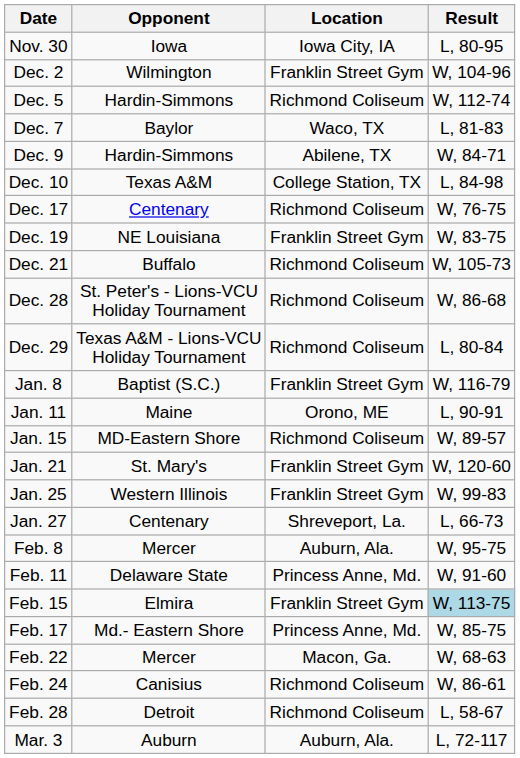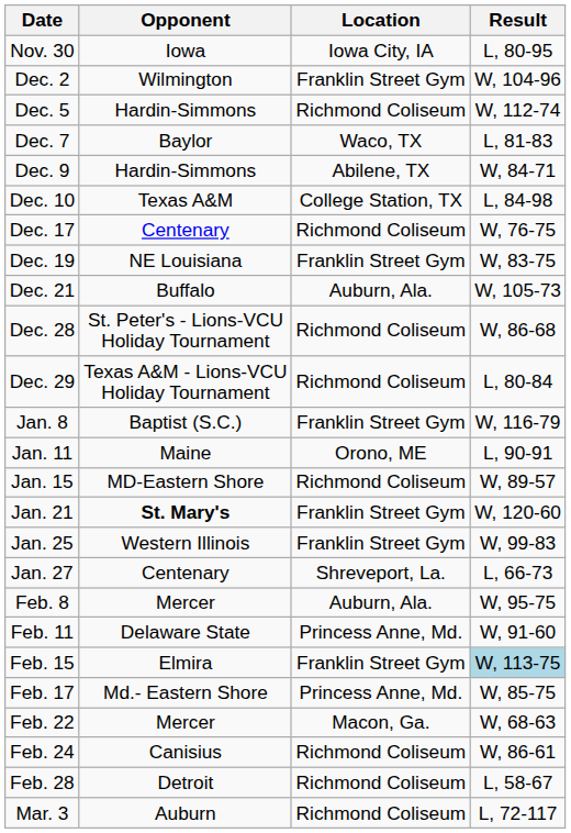Dec. 21 | Location: Richmond Coliseum -> Auburn, Ala.
Jan. 21 | Opponent: normal -> bold
Mar. 3 | Location: Auburn, Ala. -> Richmond Coliseum
